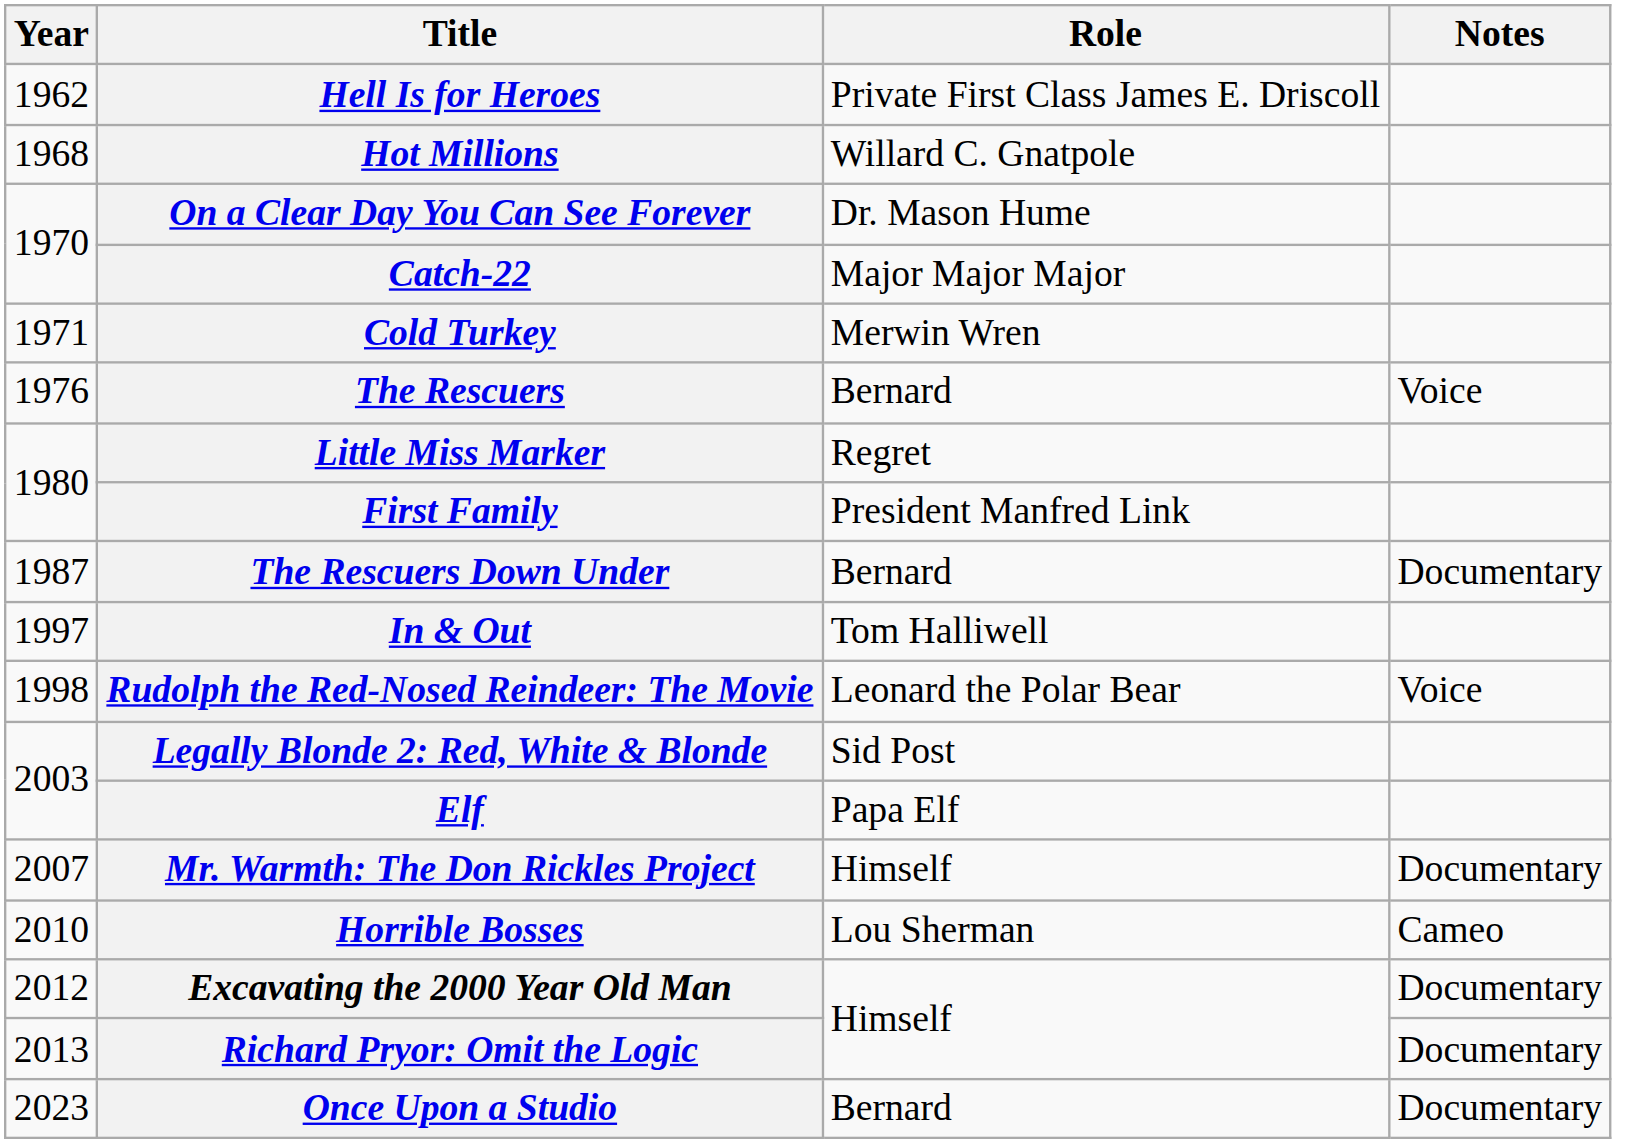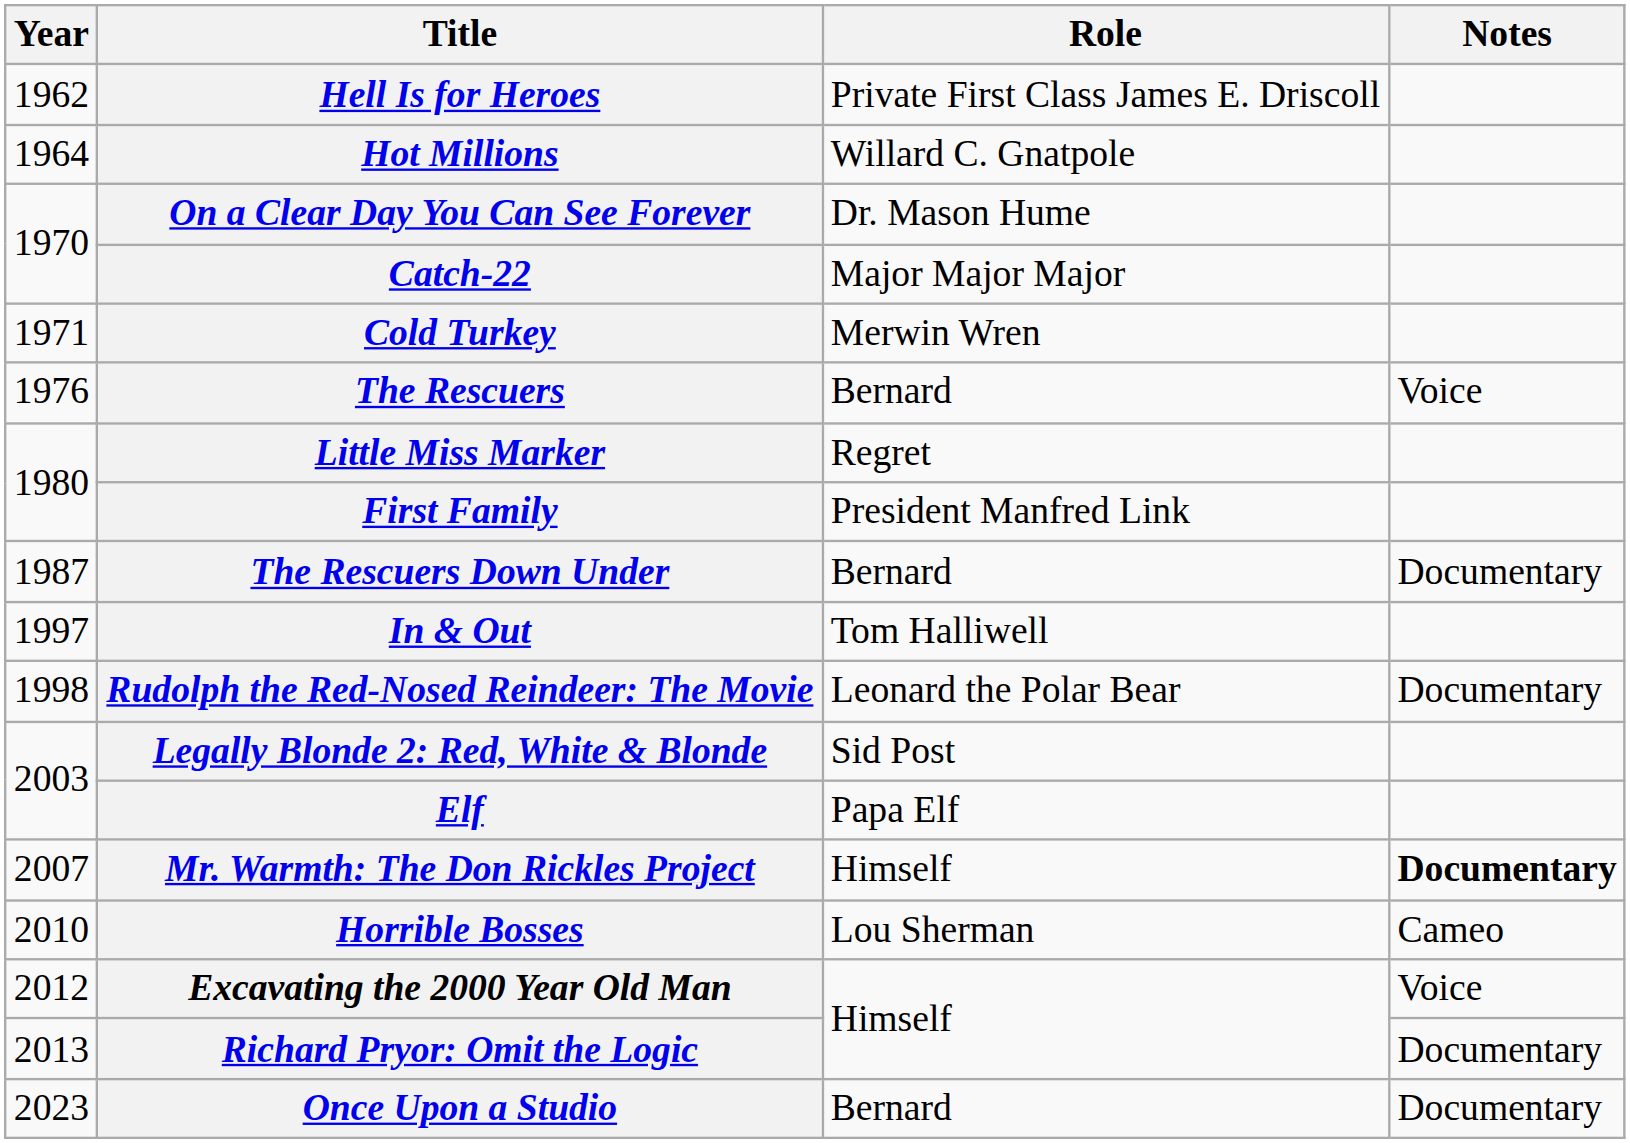Hot Millions | Year: 1968 -> 1964
Rudolph the Red-Nosed Reindeer: The Movie | Notes: Voice -> Documentary
Mr. Warmth: The Don Rickles Project | Notes: normal -> bold
Excavating the 2000 Year Old Man | Notes: Documentary -> Voice
